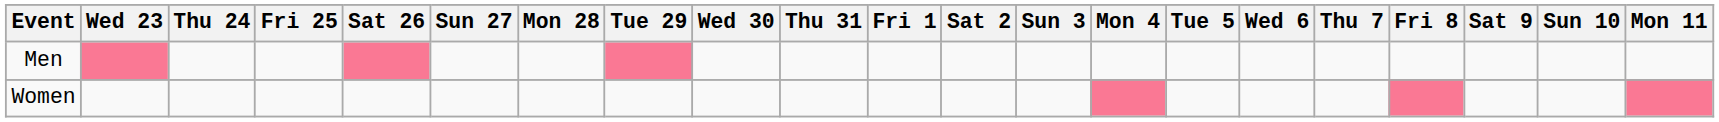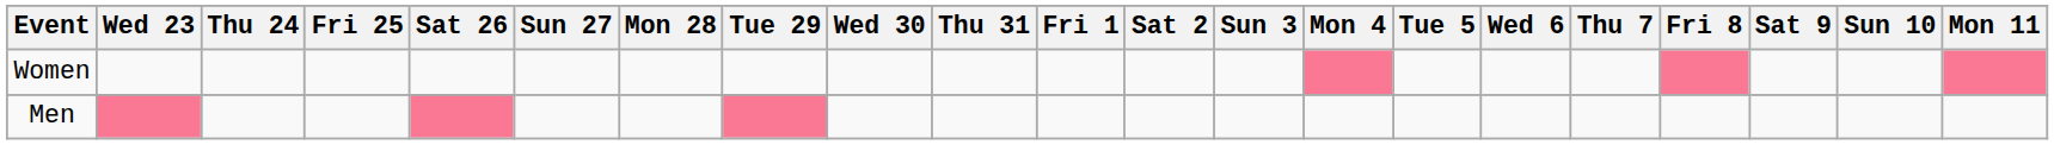rows swapped: Men <-> Women
